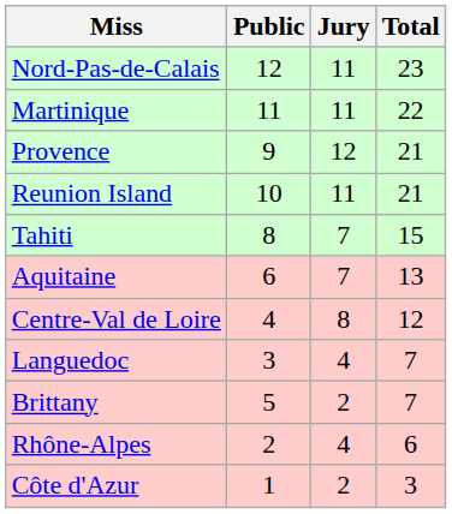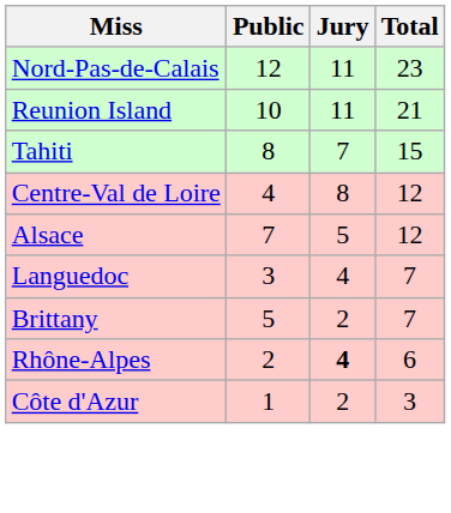- row: Martinique | 11 | 11 | 22
- row: Provence | 9 | 12 | 21
- row: Aquitaine | 6 | 7 | 13
+ row: Alsace | 7 | 5 | 12
Rhône-Alpes | Jury: normal -> bold
